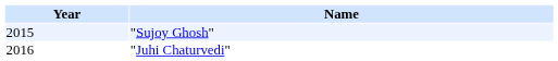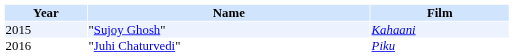+ column: Film | Kahaani | Piku
